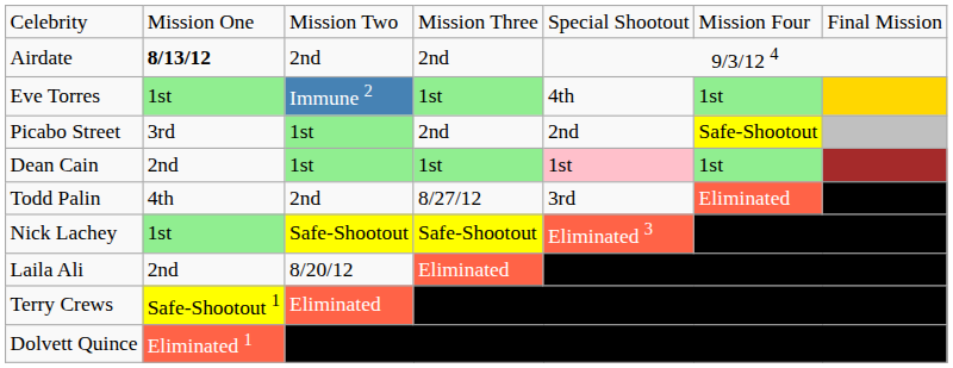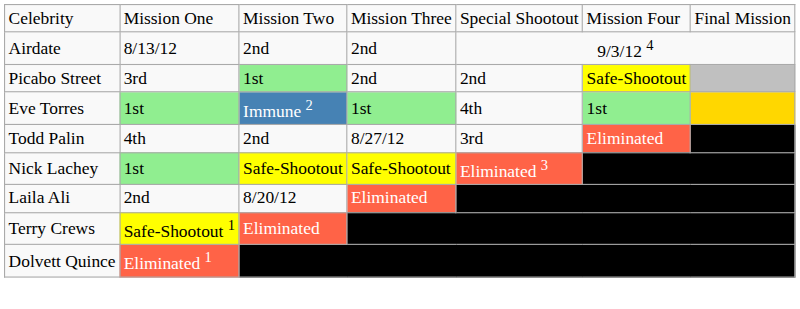Airdate | column 2: bold -> normal
rows swapped: Eve Torres <-> Picabo Street
- row: Dean Cain | 2nd | 1st | 1st | 1st | 1st
